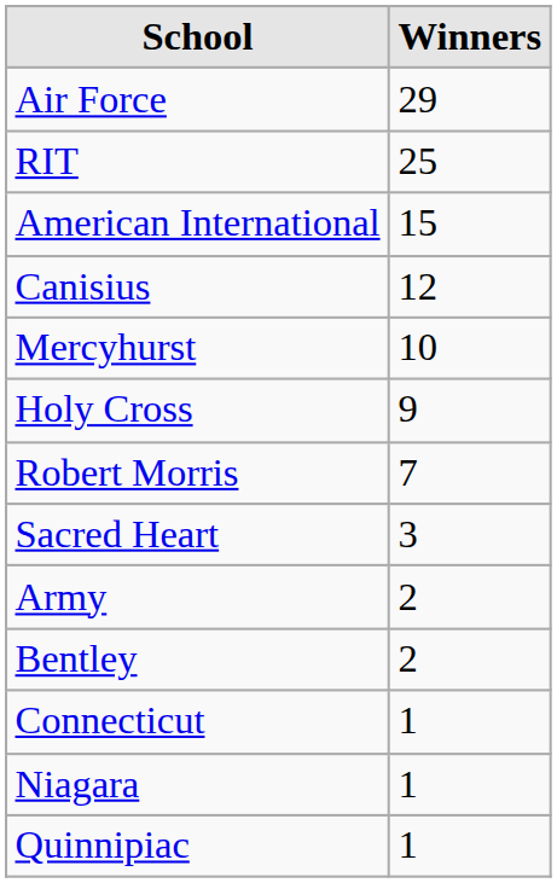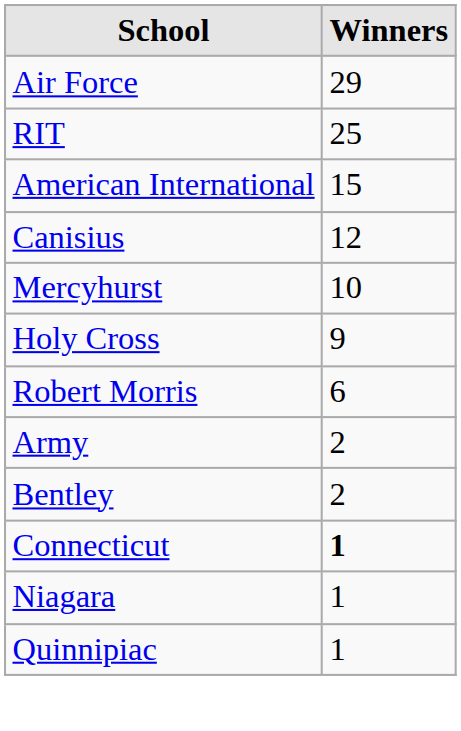Robert Morris | Winners: 7 -> 6
- row: Sacred Heart | 3
Connecticut | Winners: normal -> bold
